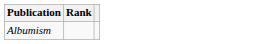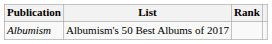+ column: List | Albumism's 50 Best Albums of 2017
